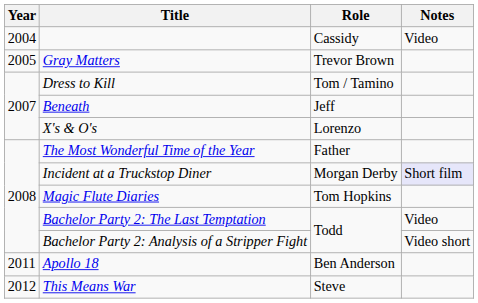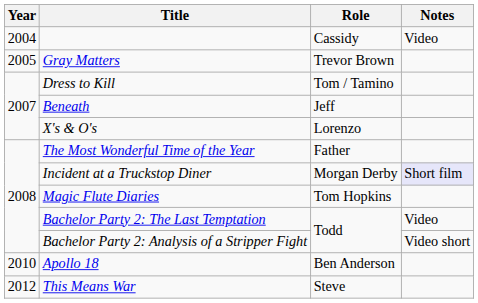Apollo 18 | Year: 2011 -> 2010
